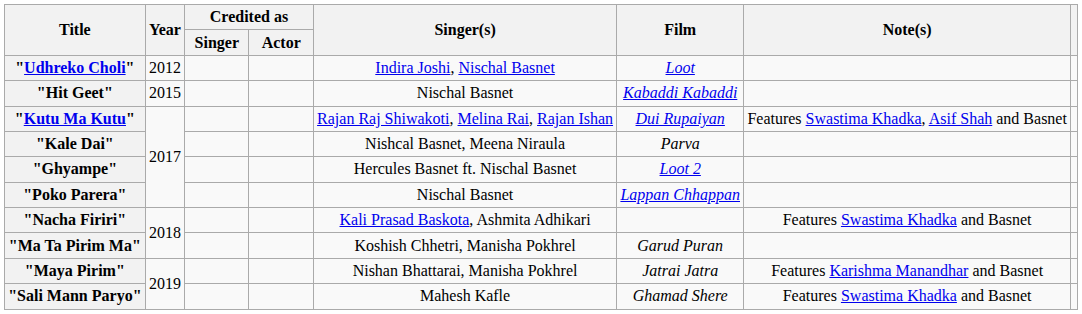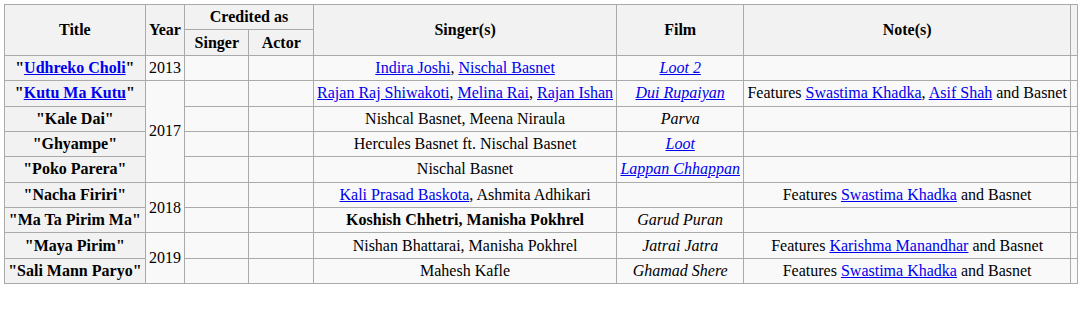"Udhreko Choli" | Year: 2012 -> 2013
"Udhreko Choli" | Film: Loot -> Loot 2
- row: "Hit Geet" | 2015 | Nischal Basnet | Kabaddi Kabaddi
"Ghyampe" | Film: Loot 2 -> Loot
"Ma Ta Pirim Ma" | Singer(s): normal -> bold
